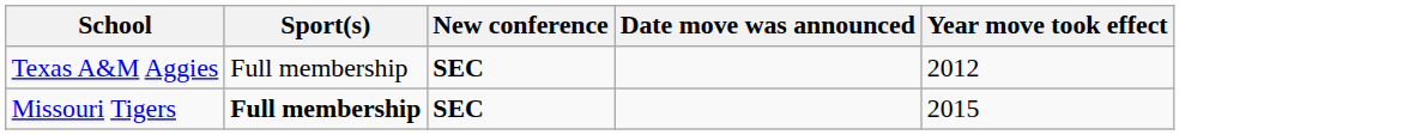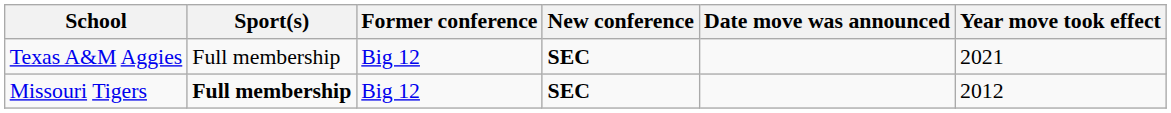+ column: Former conference | Big 12 | Big 12
Texas A&M Aggies | Year move took effect: 2012 -> 2021
Missouri Tigers | Year move took effect: 2015 -> 2012
